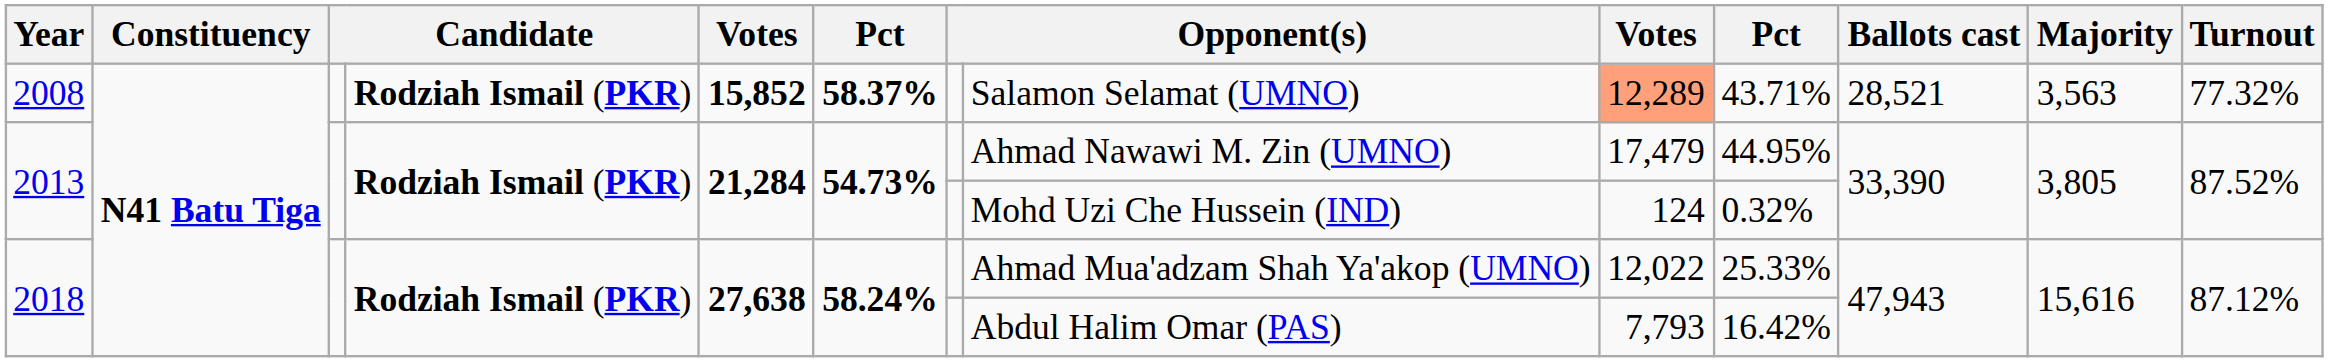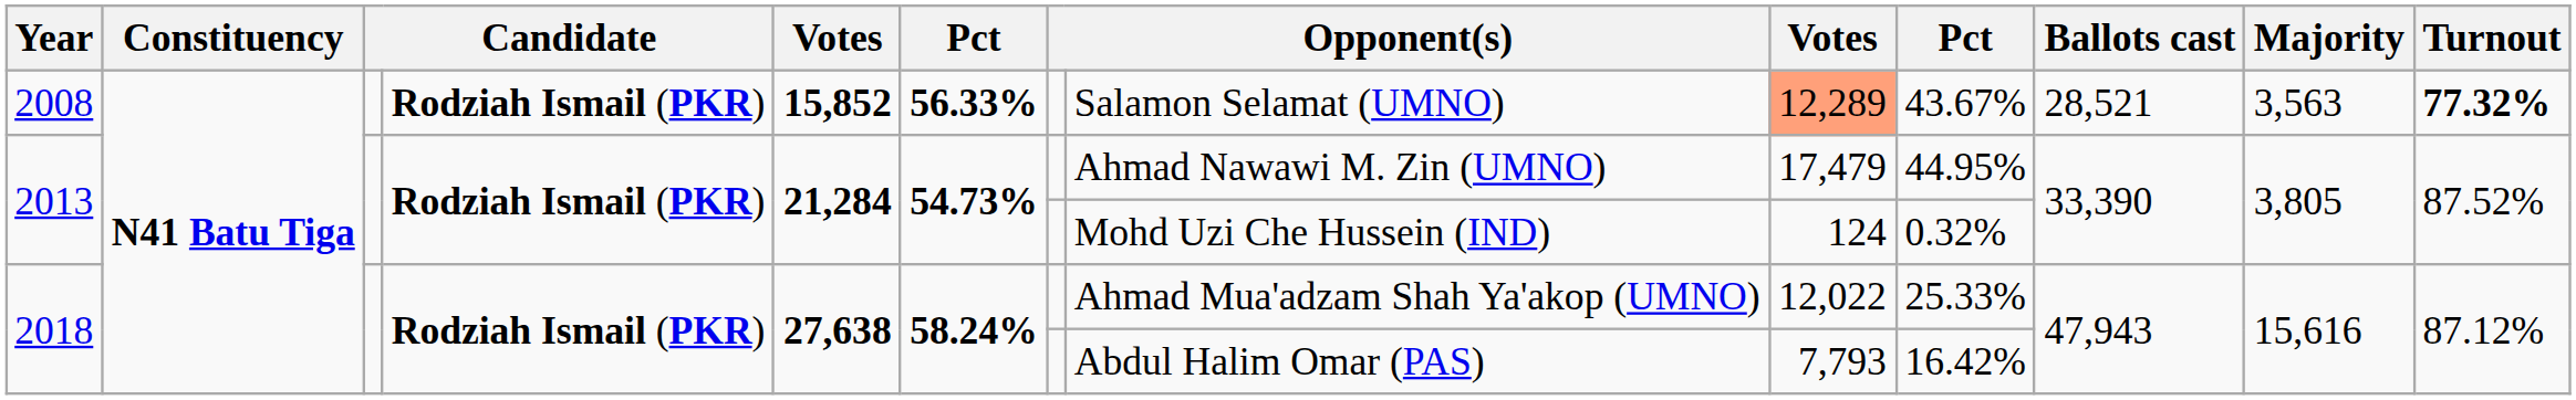2008 | column 6: 58.37% -> 56.33%
2008 | column 10: 43.71% -> 43.67%
2008 | Turnout: normal -> bold
